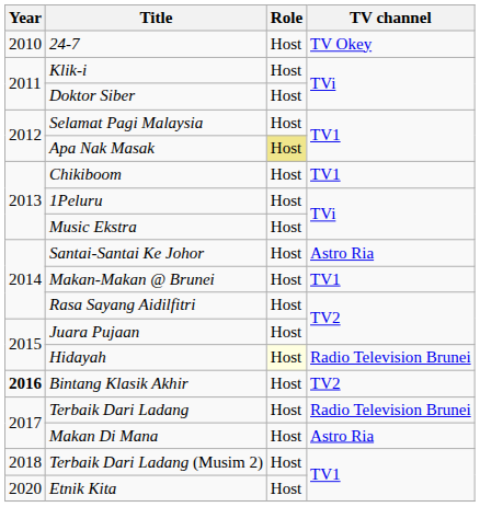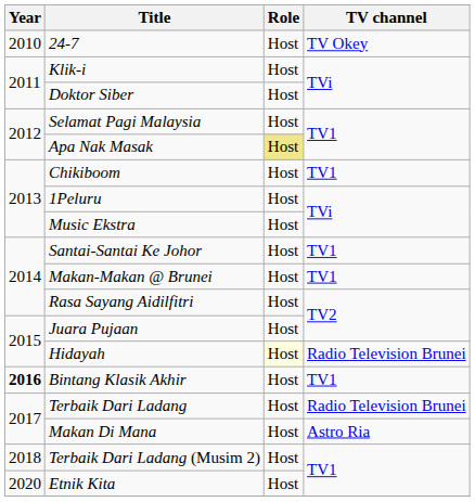Santai-Santai Ke Johor | TV channel: Astro Ria -> TV1
Bintang Klasik Akhir | TV channel: TV2 -> TV1
